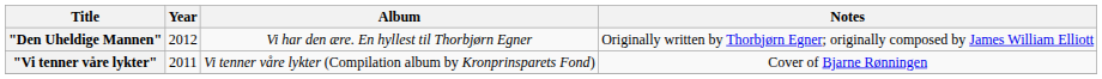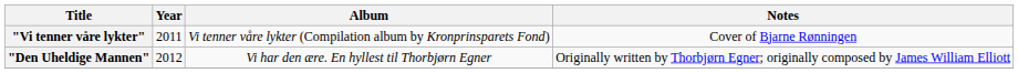rows swapped: "Vi tenner våre lykter" <-> "Den Uheldige Mannen"
